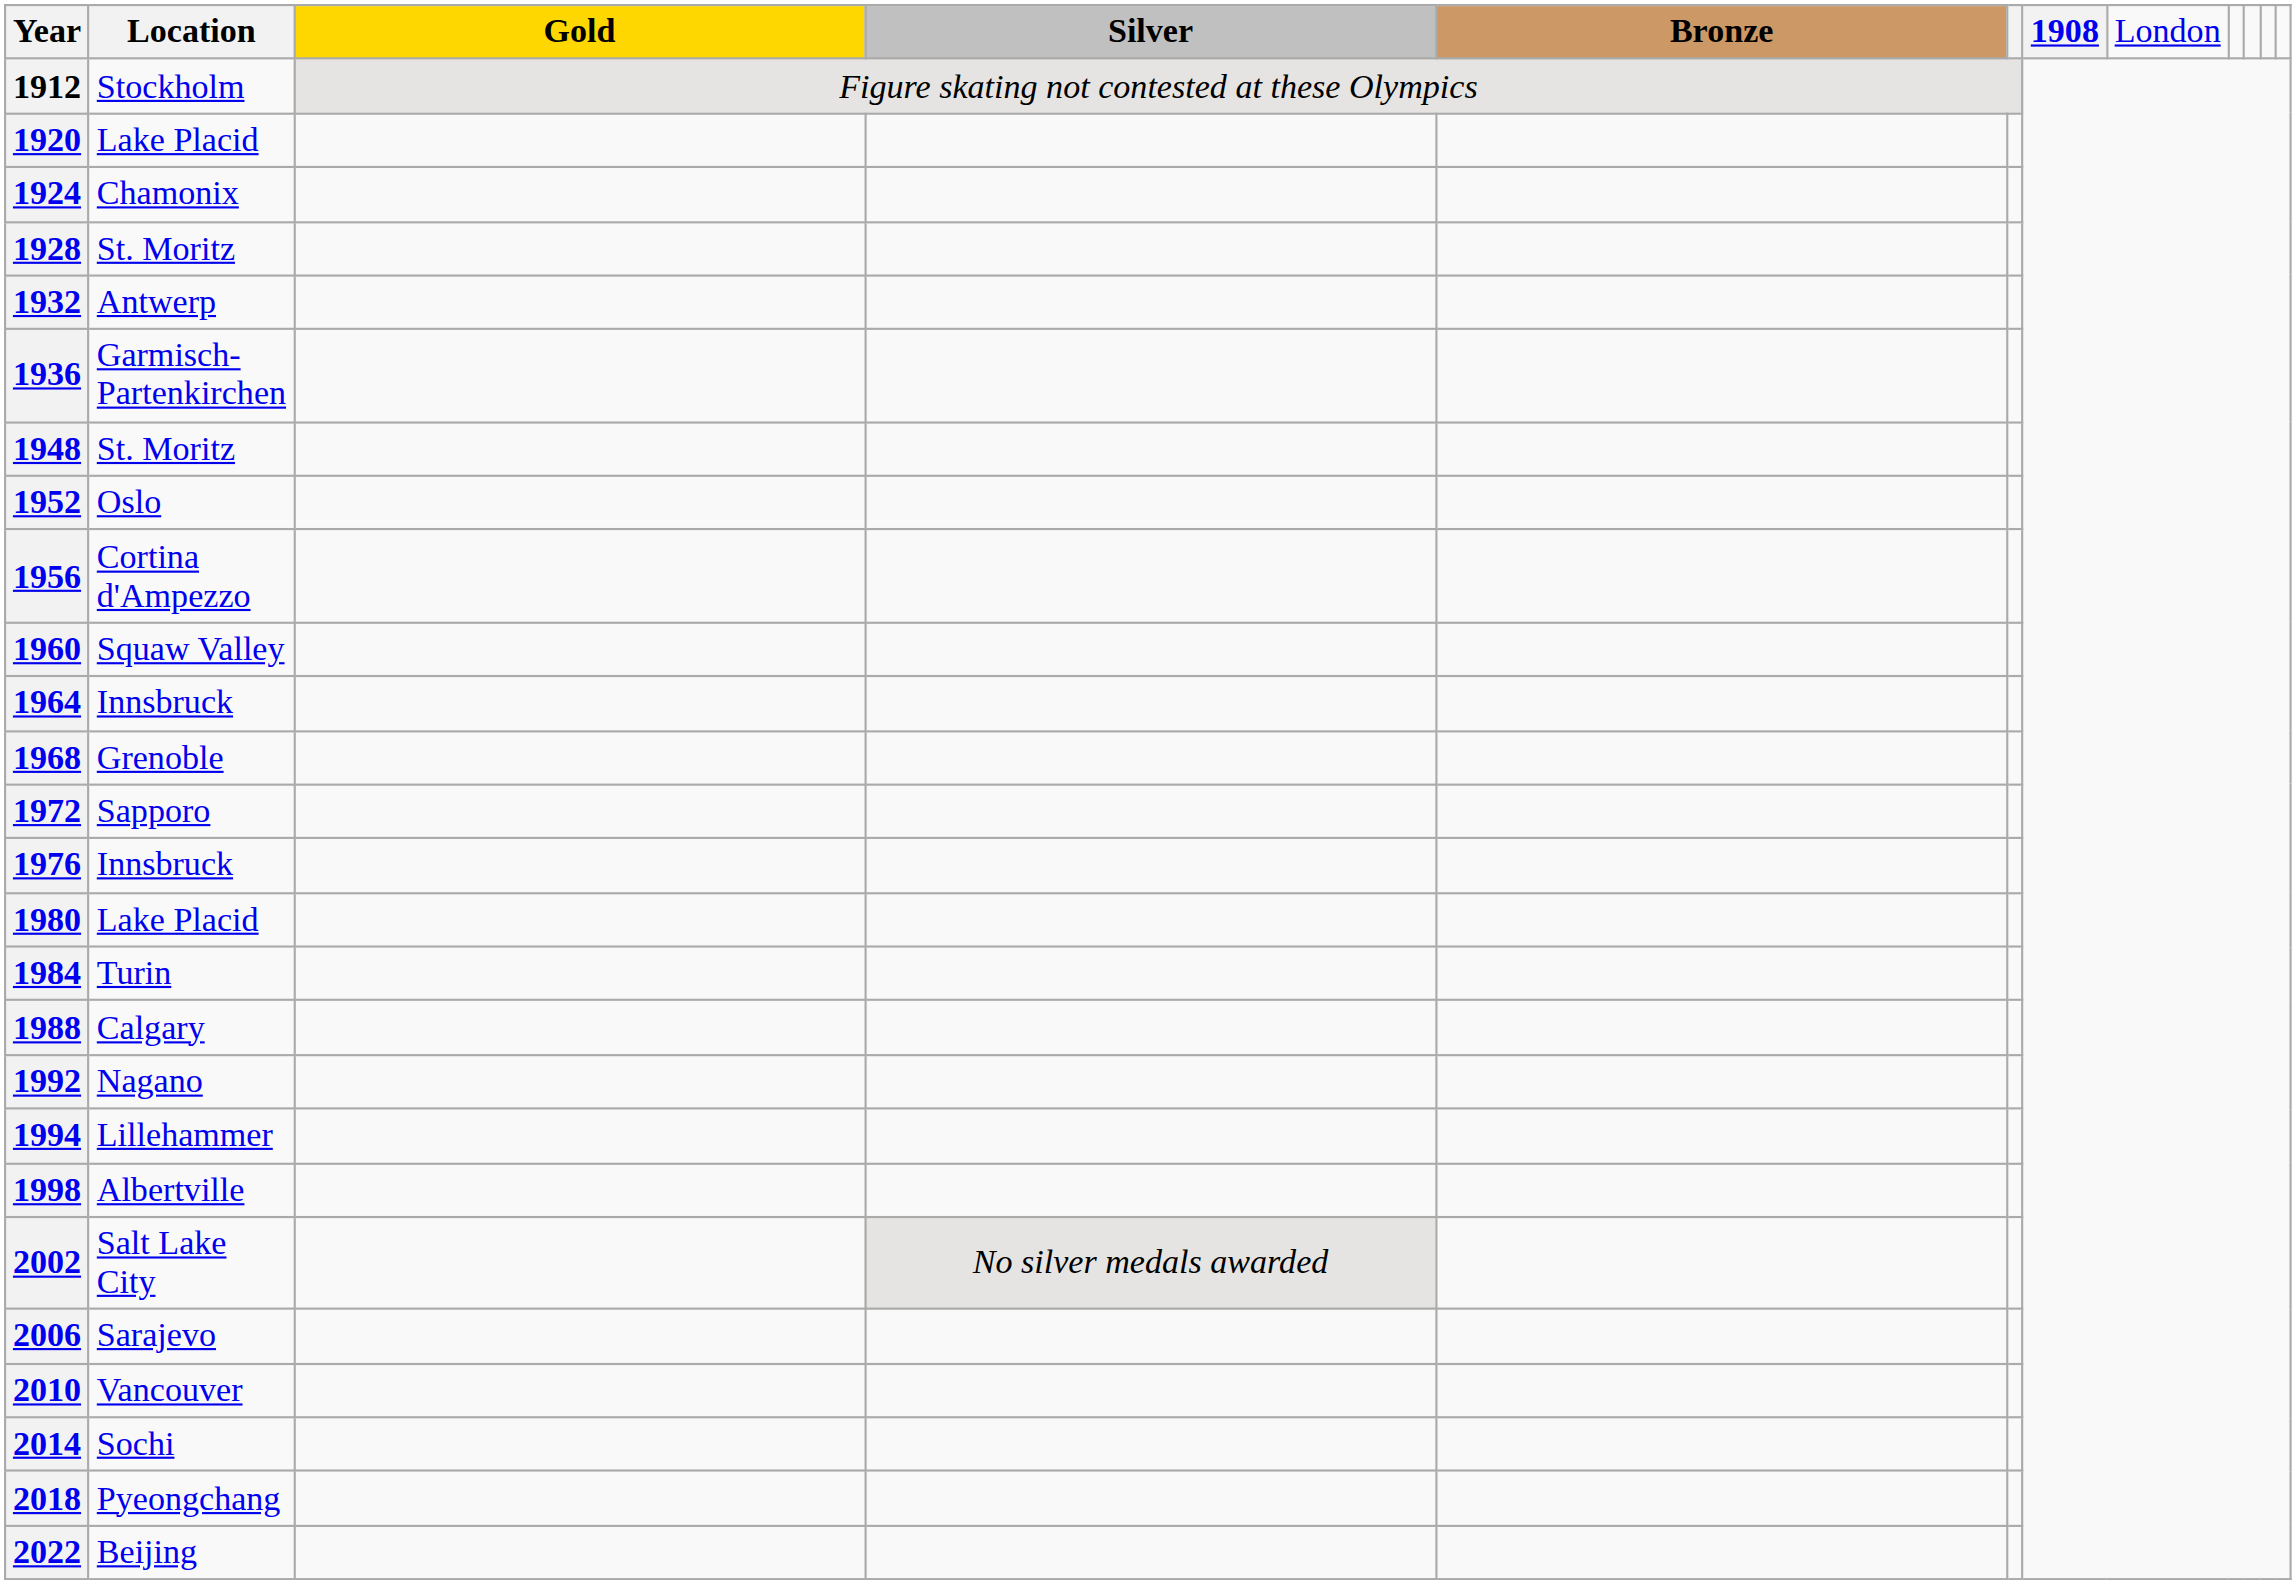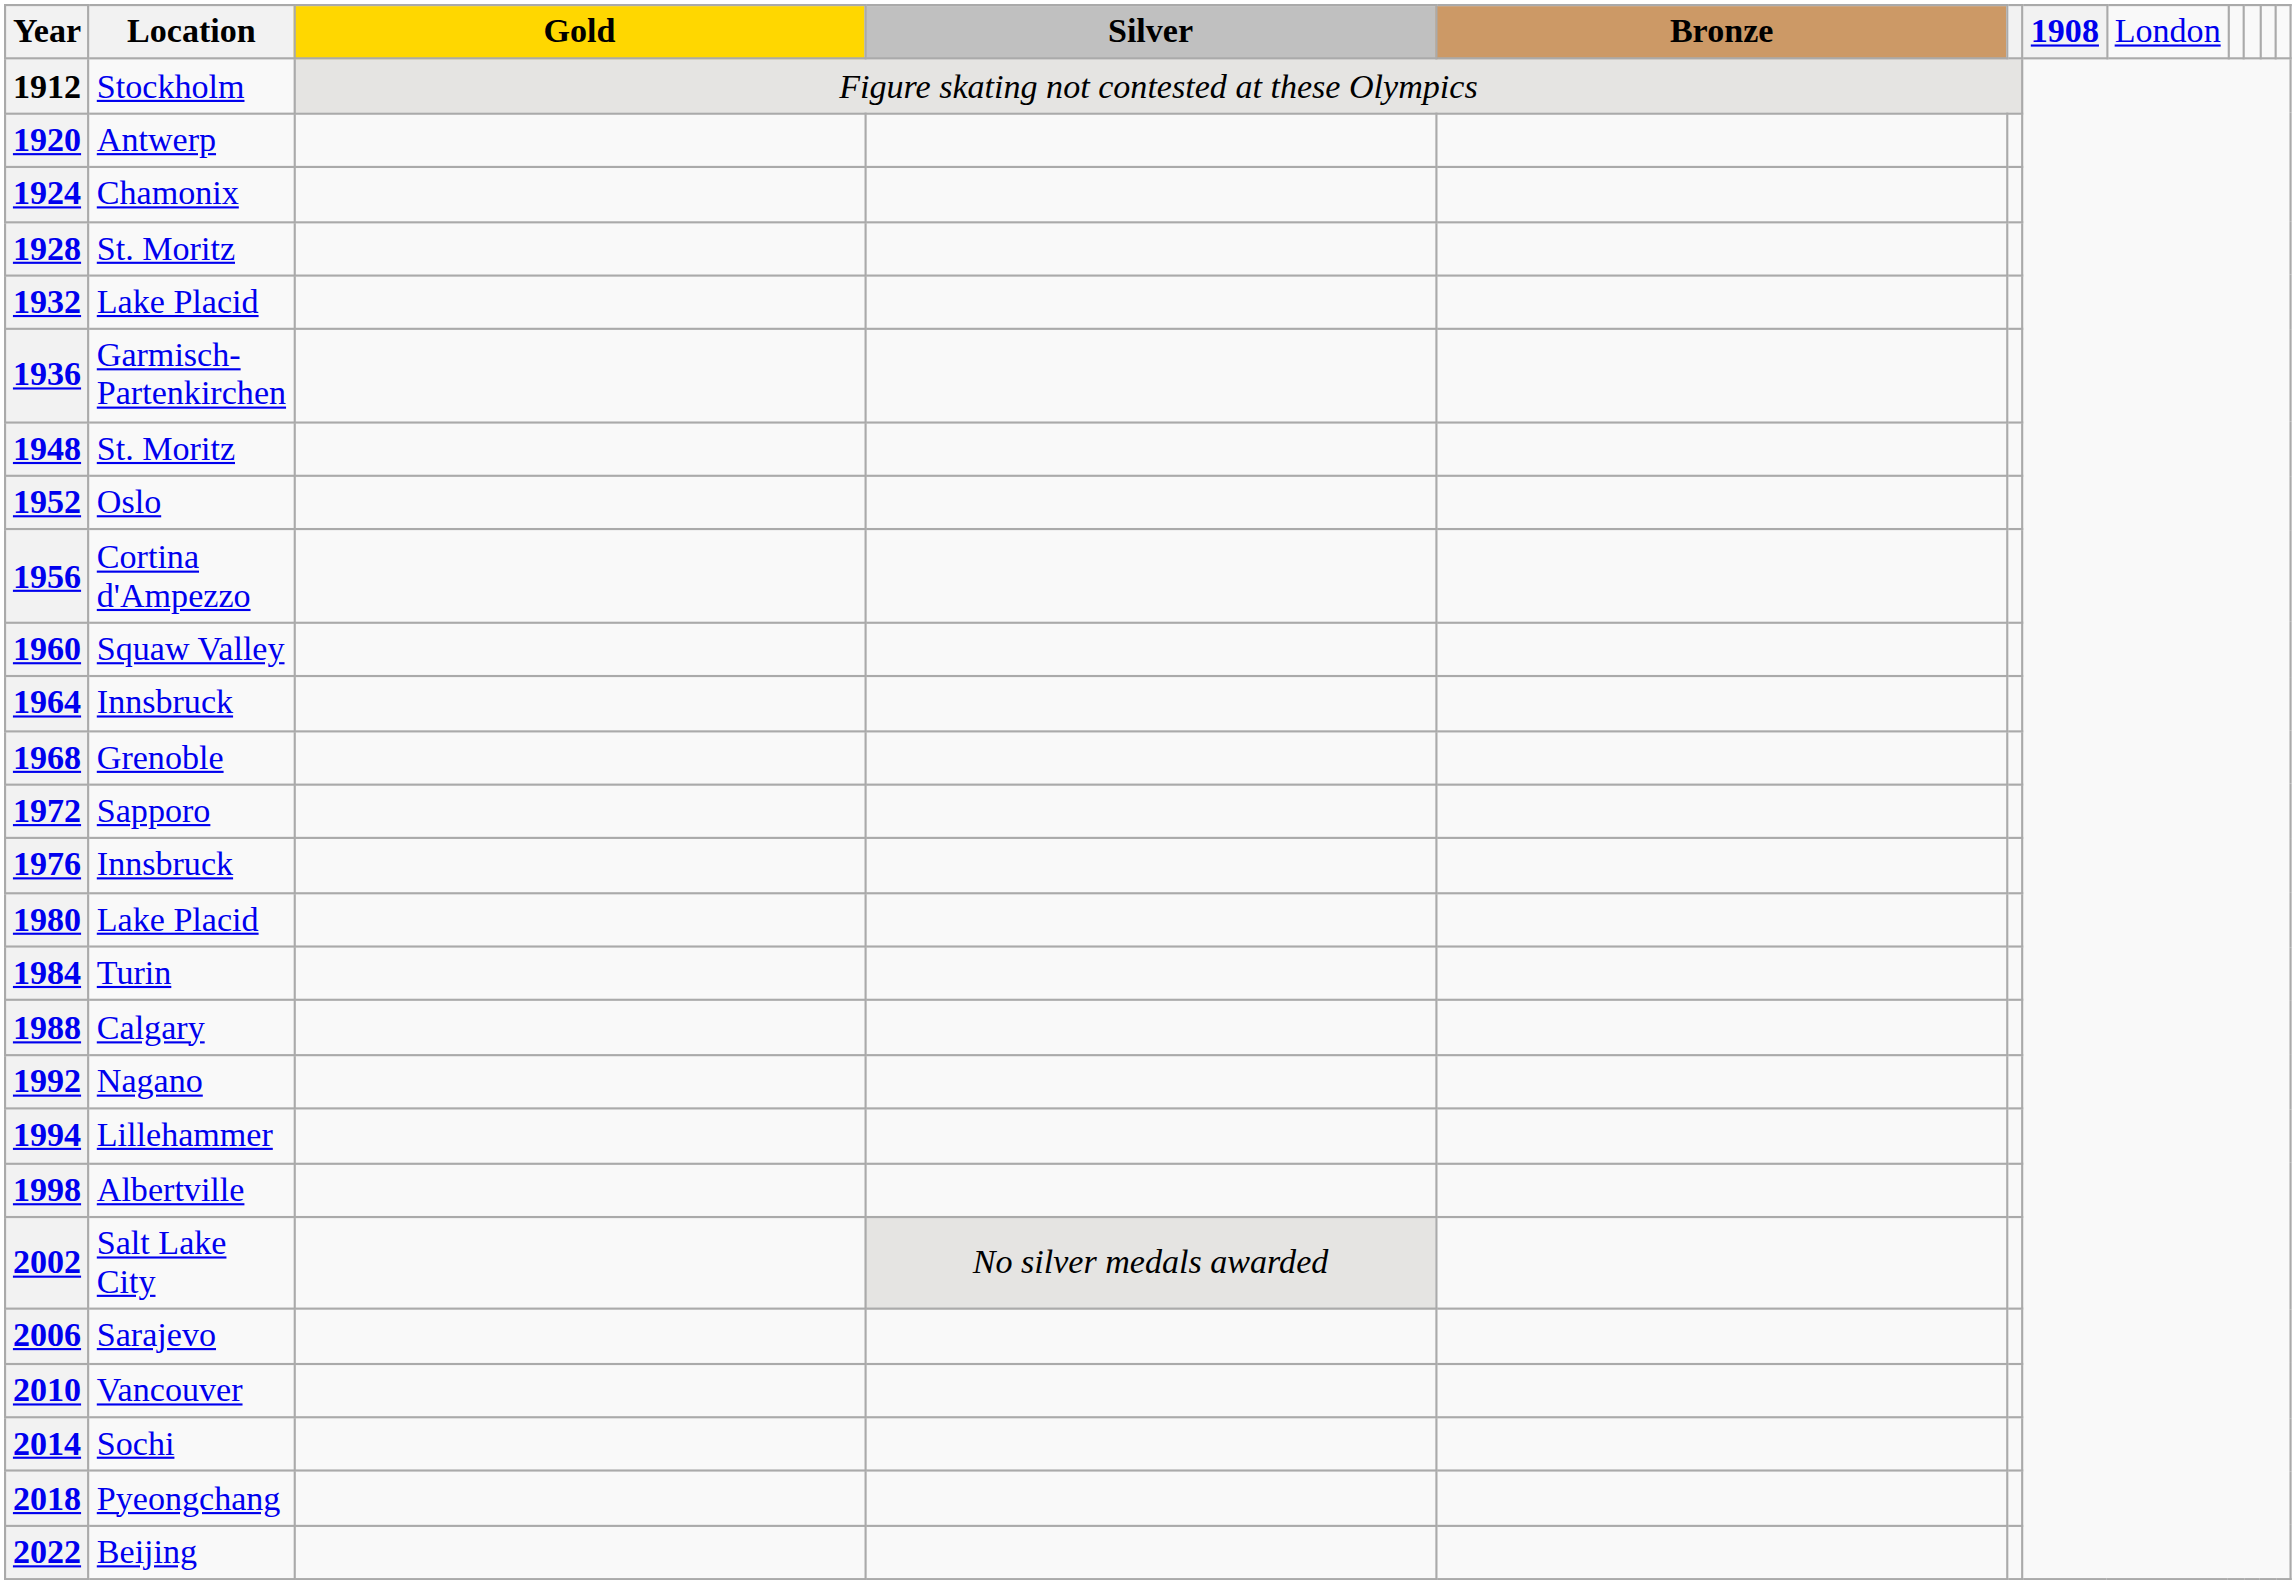1920 | column 2: Lake Placid -> Antwerp
1932 | column 2: Antwerp -> Lake Placid
